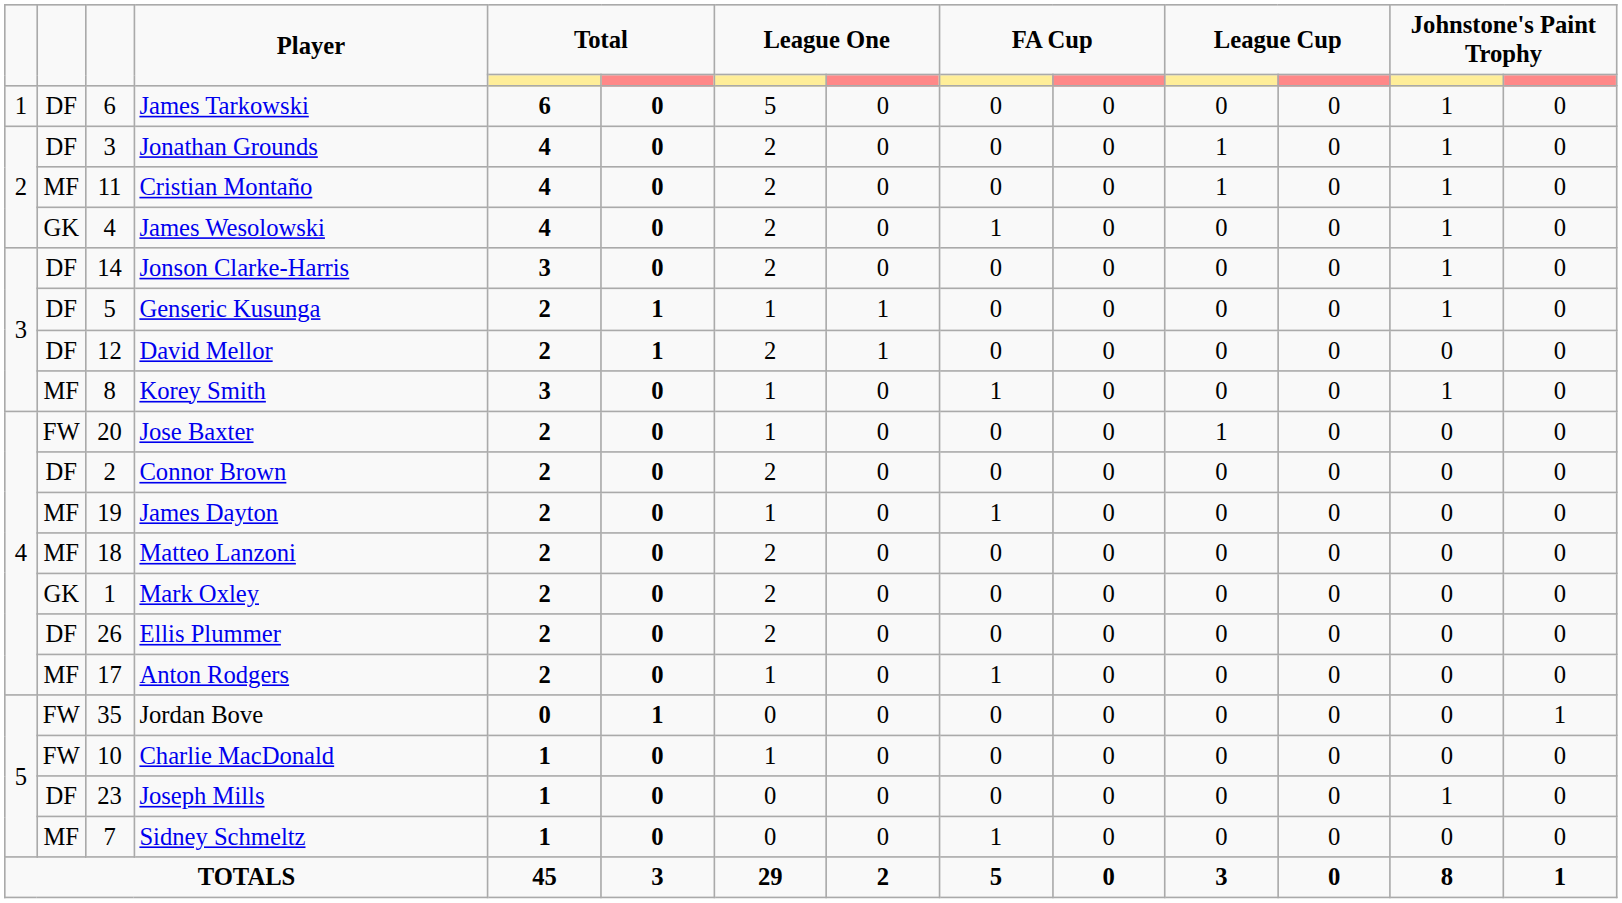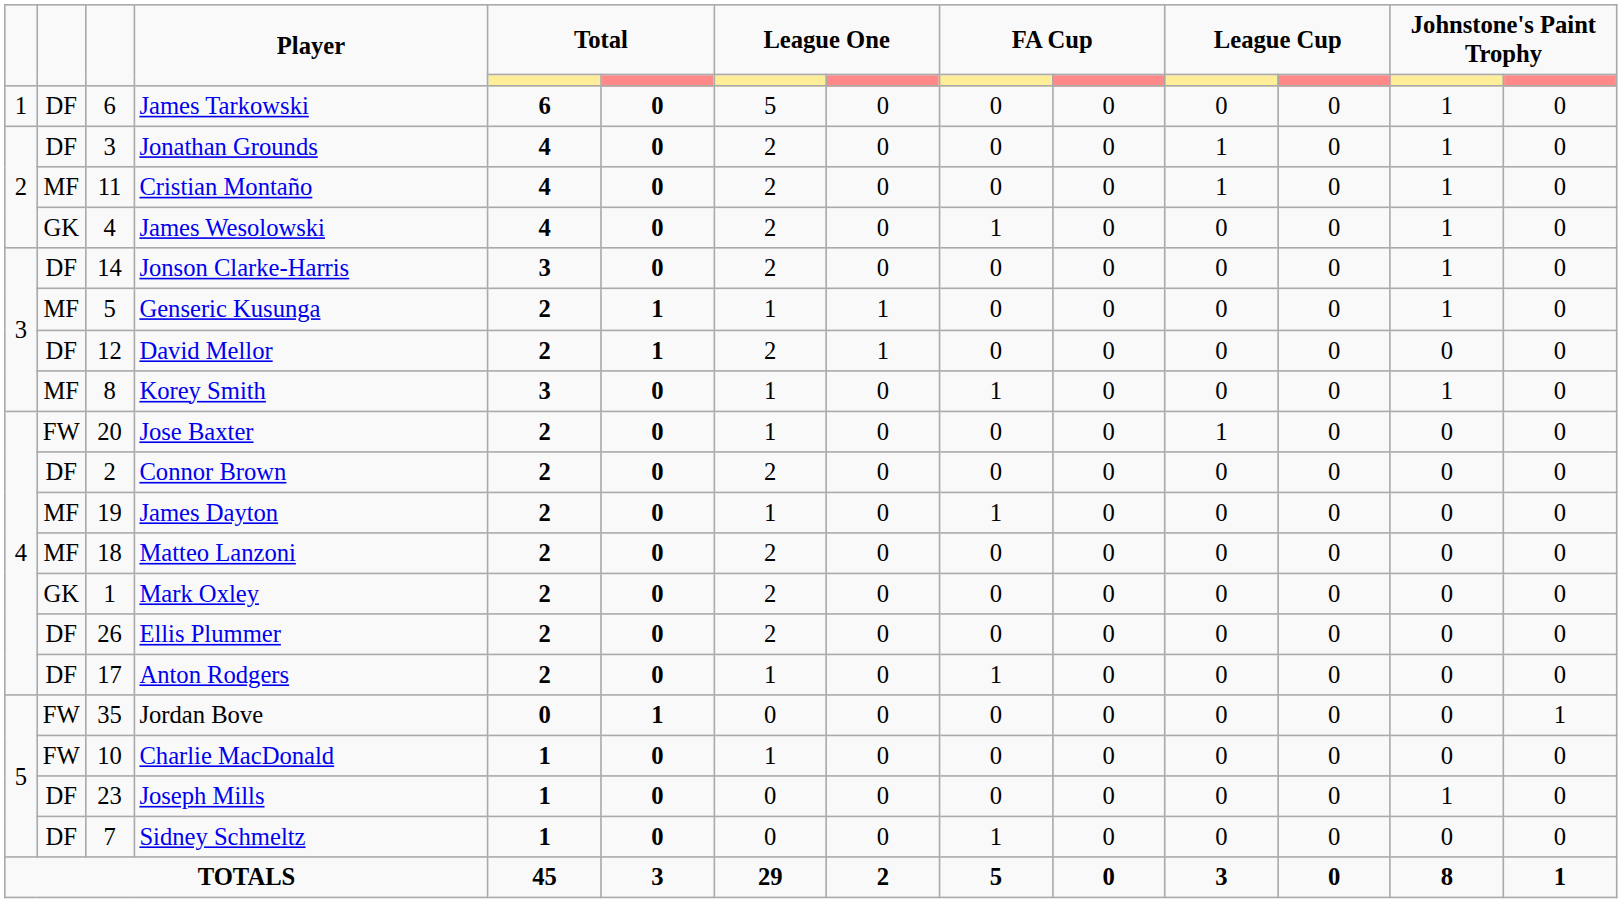Genseric Kusunga | column 2: DF -> MF
Anton Rodgers | column 2: MF -> DF
Sidney Schmeltz | column 2: MF -> DF
